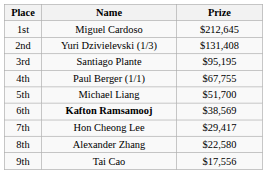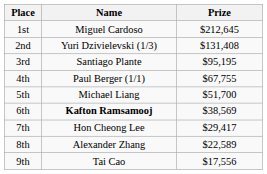8th | Prize: $22,580 -> $22,589
